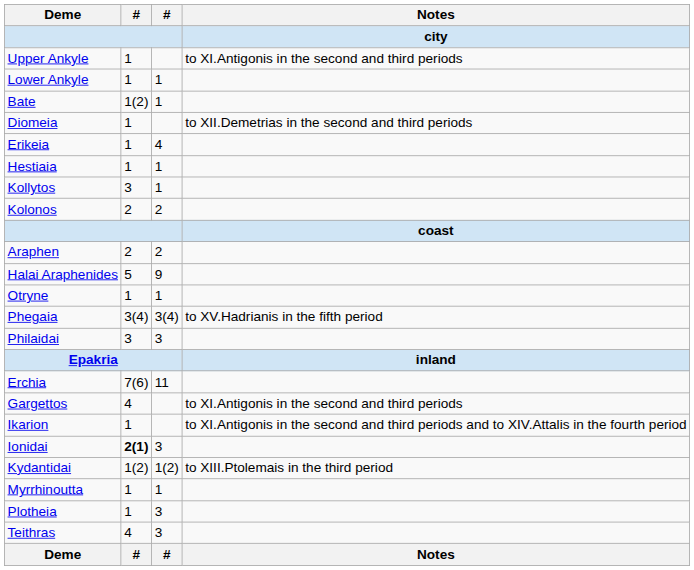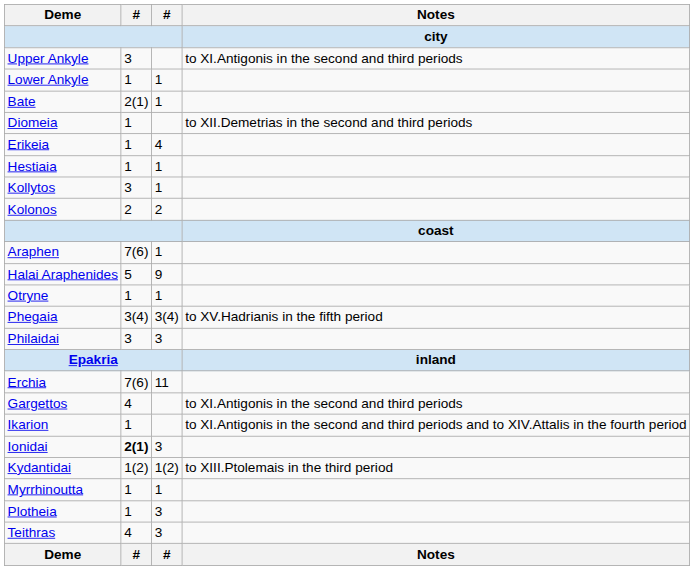Upper Ankyle | column 2: 1 -> 3
Bate | column 2: 1(2) -> 2(1)
Araphen | column 2: 2 -> 7(6)
Araphen | column 3: 2 -> 1
